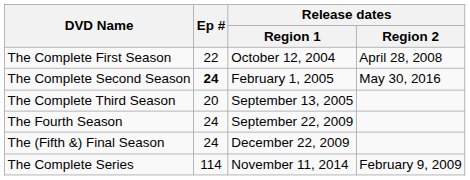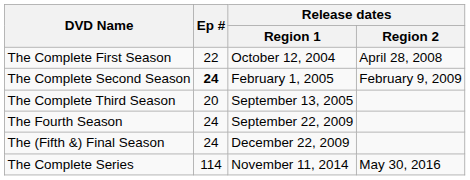The Complete Second Season | Release dates / Region 2: May 30, 2016 -> February 9, 2009
The Complete Series | Release dates / Region 2: February 9, 2009 -> May 30, 2016
